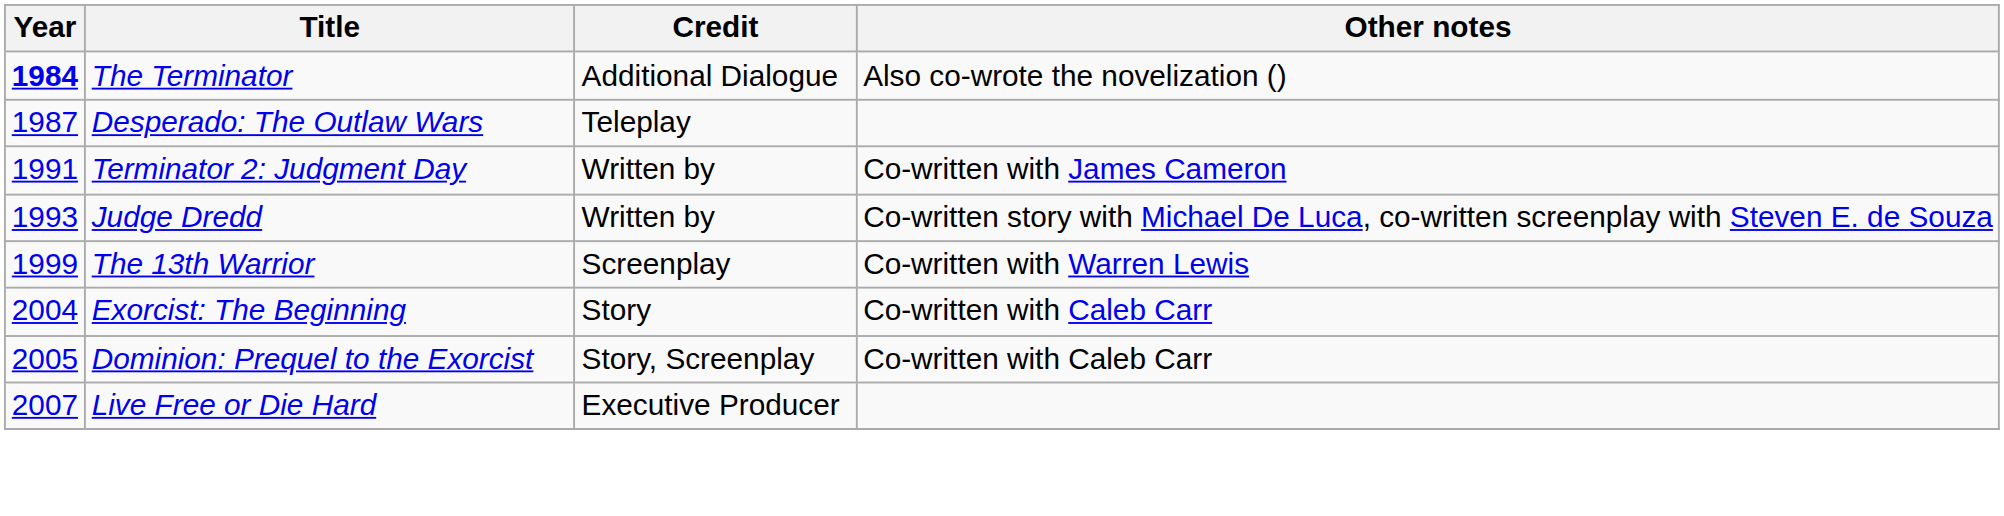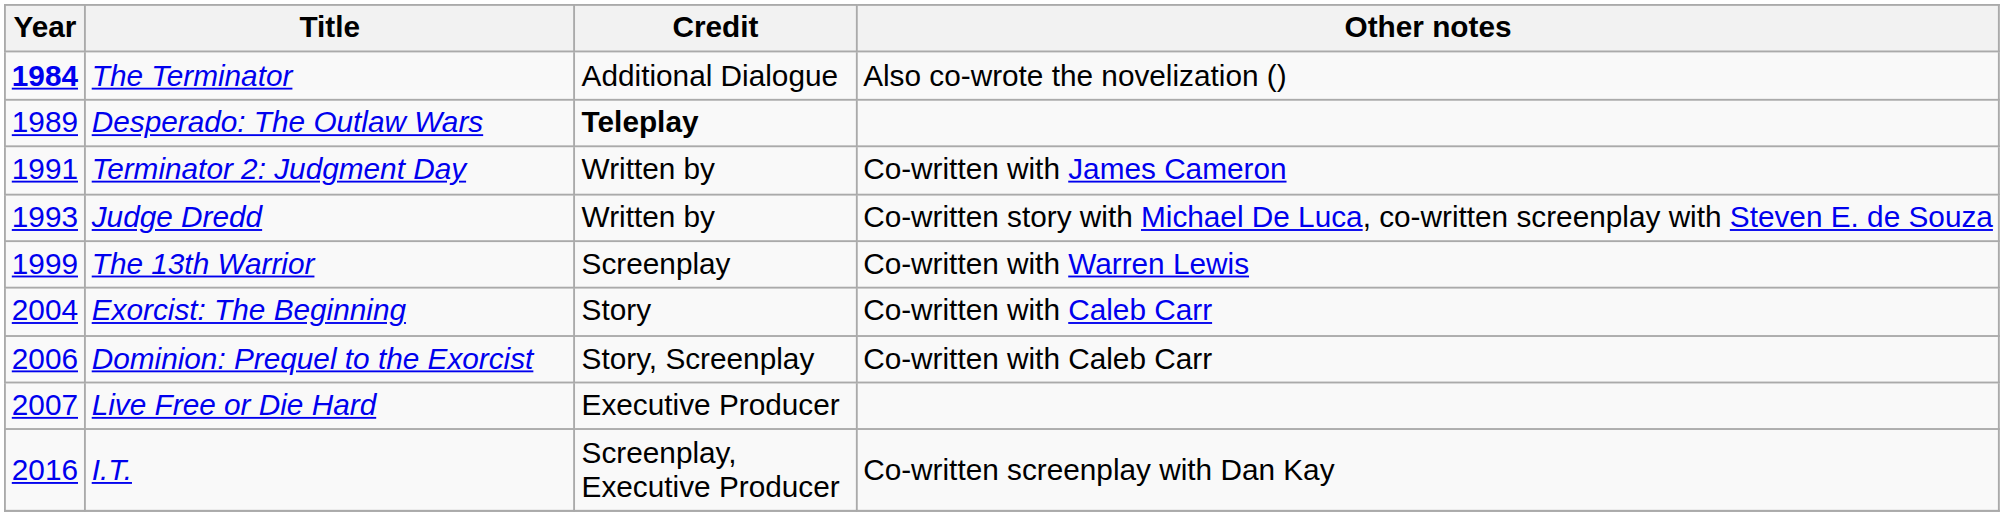Desperado: The Outlaw Wars | Year: 1987 -> 1989
Desperado: The Outlaw Wars | Credit: normal -> bold
Dominion: Prequel to the Exorcist | Year: 2005 -> 2006
+ row: 2016 | I.T. | Screenplay, Executive Producer | Co-written screenplay with Dan Kay
